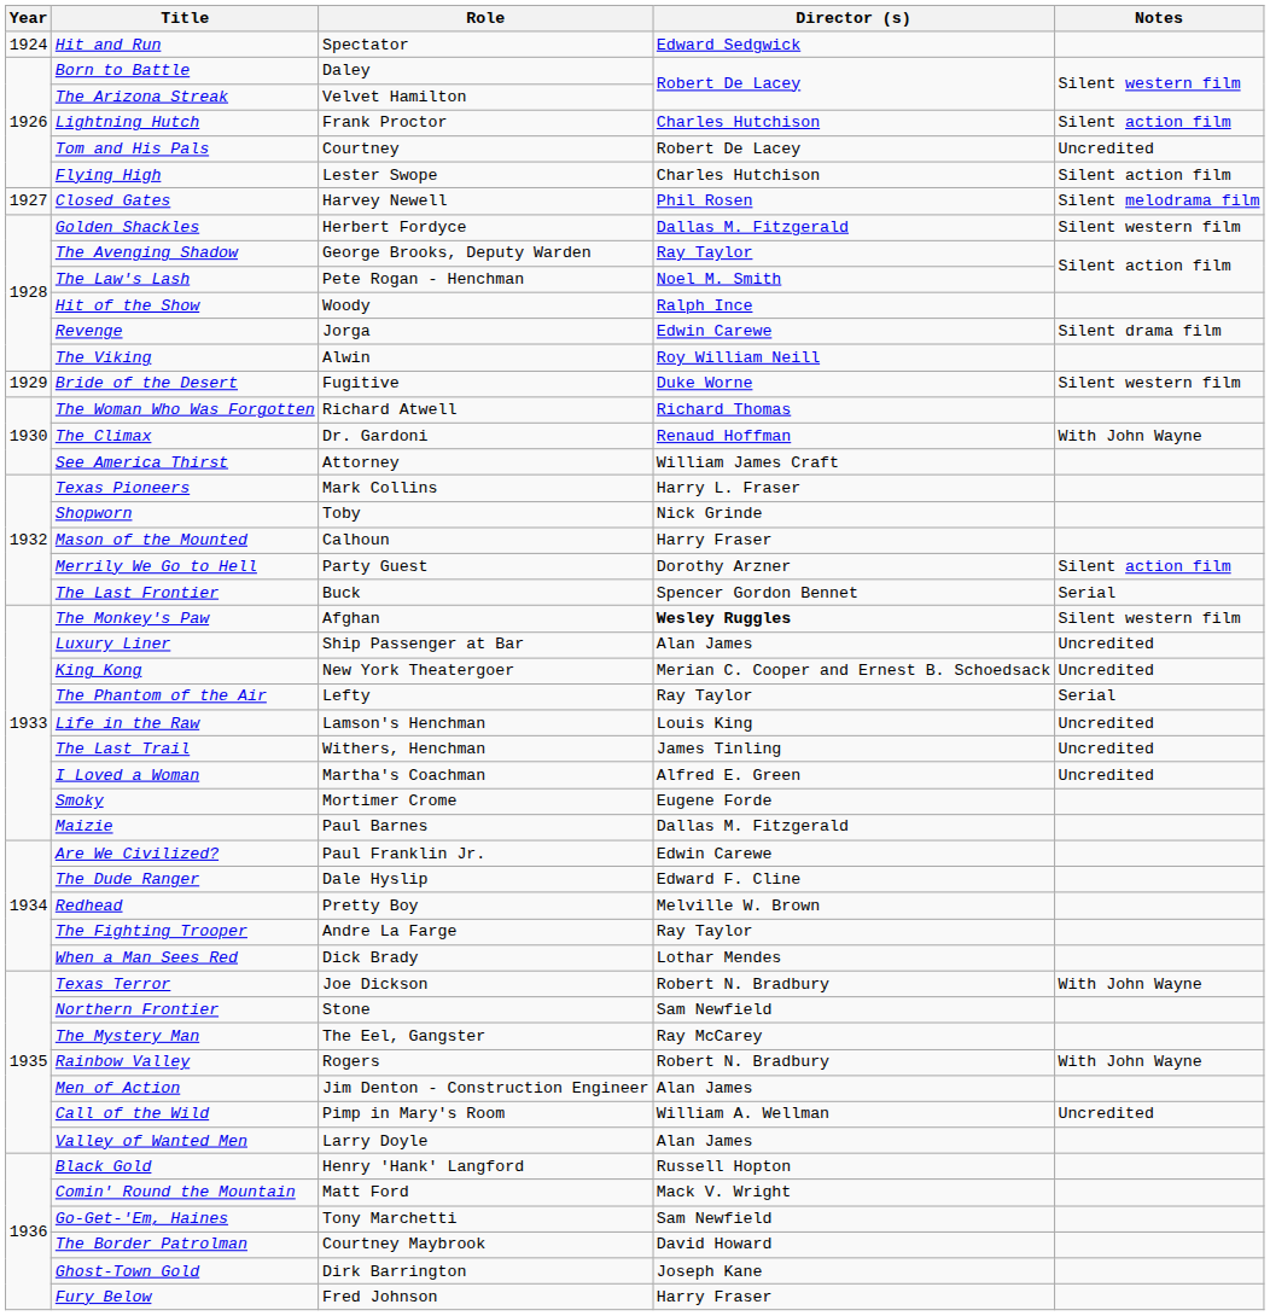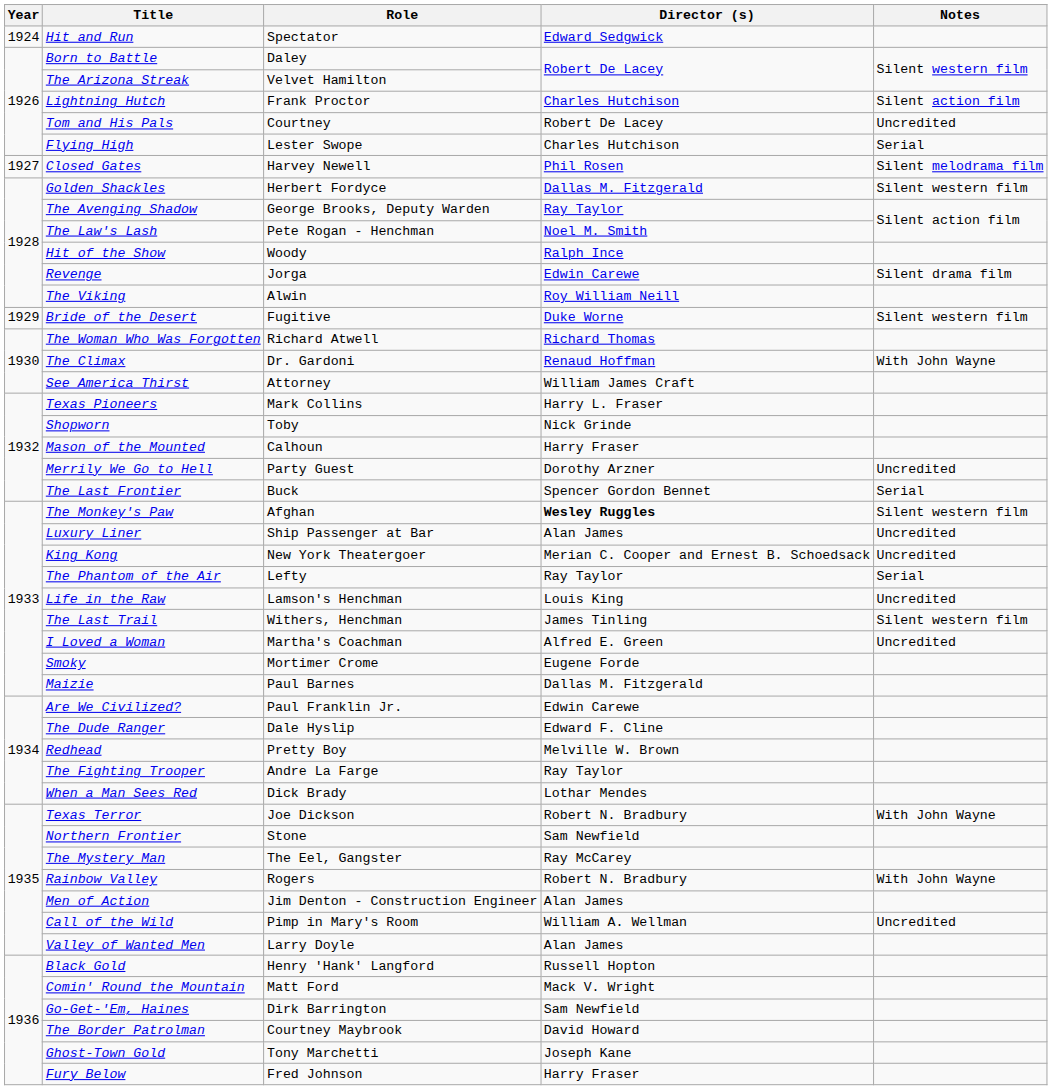Flying High | Notes: Silent action film -> Serial
Merrily We Go to Hell | Notes: Silent action film -> Uncredited
The Last Trail | Notes: Uncredited -> Silent western film
Go-Get-'Em, Haines | Role: Tony Marchetti -> Dirk Barrington
Ghost-Town Gold | Role: Dirk Barrington -> Tony Marchetti
